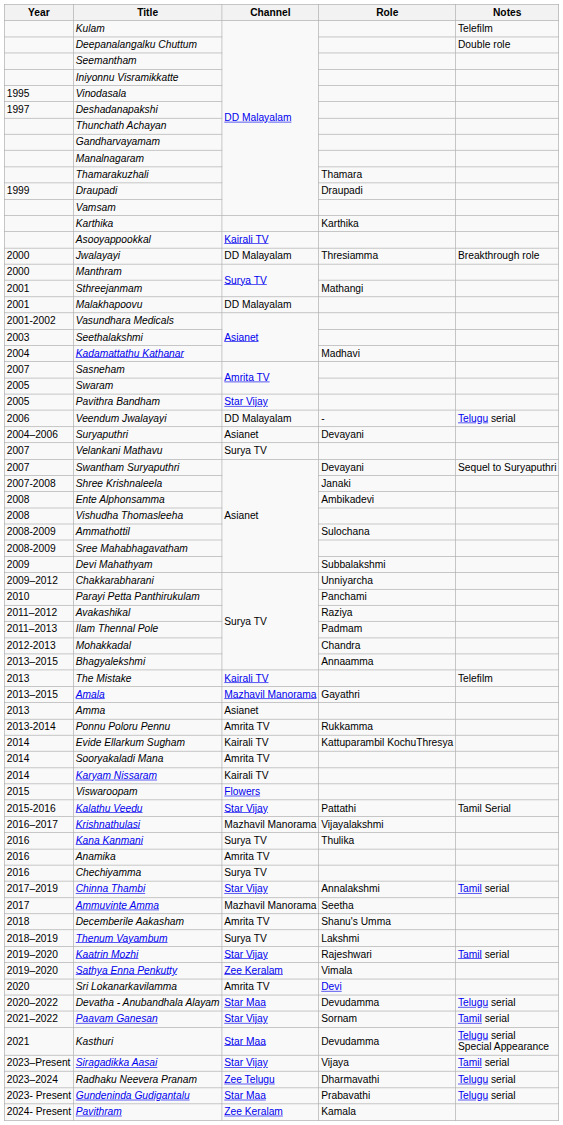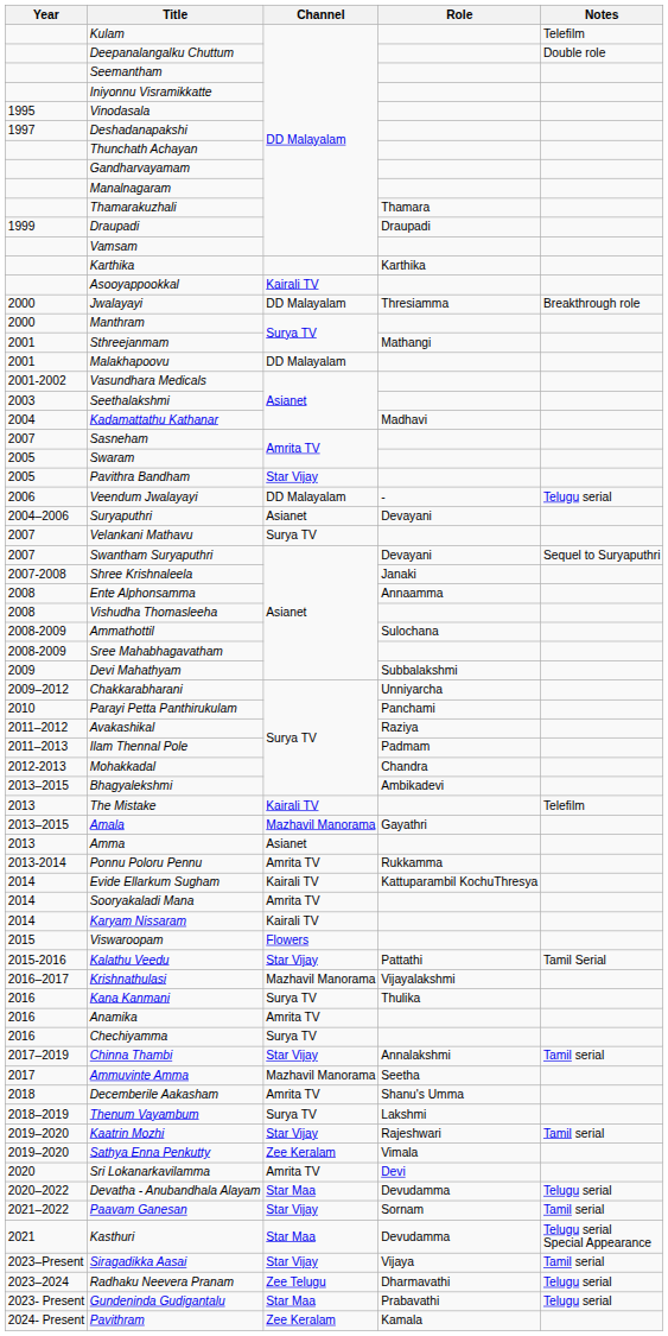Ente Alphonsamma | Role: Ambikadevi -> Annaamma
Bhagyalekshmi | Role: Annaamma -> Ambikadevi
